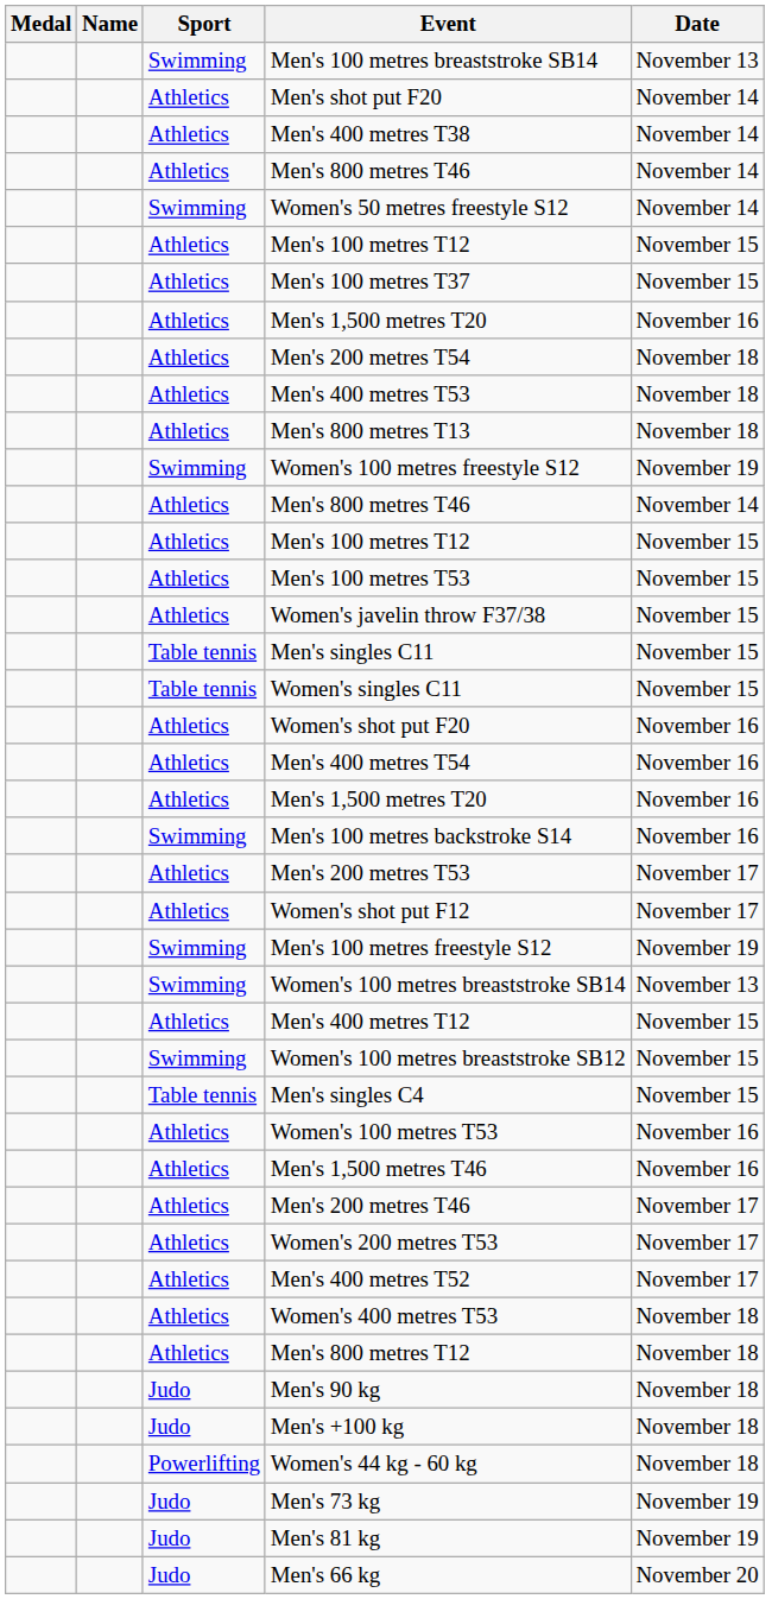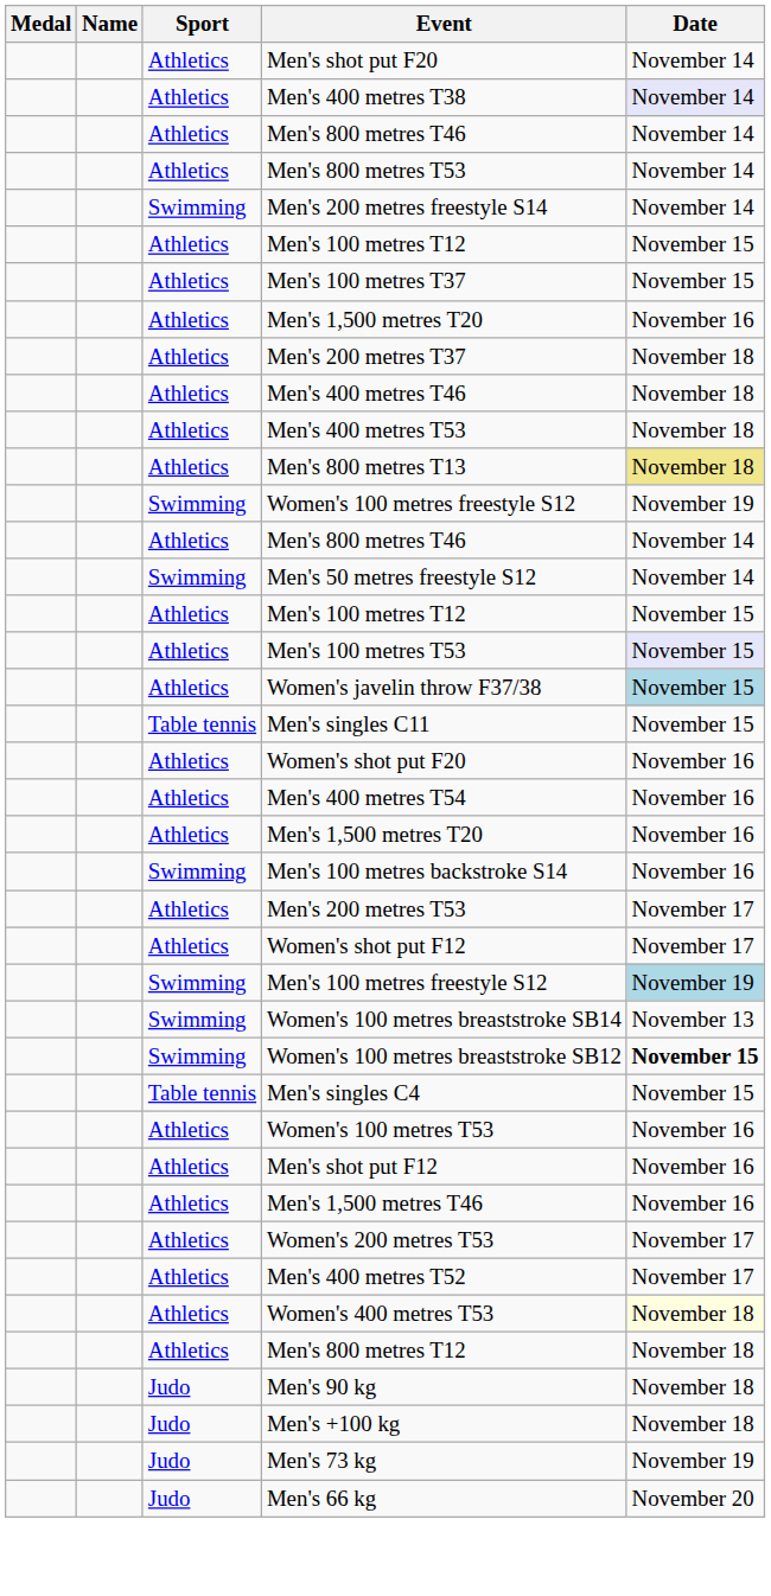- row: Swimming | Men's 100 metres breaststroke SB14 | November 13
Men's 400 metres T38 | Date: no background -> lavender background
+ row: Athletics | Men's 800 metres T53 | November 14
- row: Swimming | Women's 50 metres freestyle S12 | November 14
+ row: Swimming | Men's 200 metres freestyle S14 | November 14
+ row: Athletics | Men's 200 metres T37 | November 18
- row: Athletics | Men's 200 metres T54 | November 18
+ row: Athletics | Men's 400 metres T46 | November 18
Men's 800 metres T13 | Date: no background -> khaki background
+ row: Swimming | Men's 50 metres freestyle S12 | November 14
Men's 100 metres T53 | Date: no background -> lavender background
Women's javelin throw F37/38 | Date: no background -> lightblue background
- row: Table tennis | Women's singles C11 | November 15
Men's 100 metres freestyle S12 | Date: no background -> lightblue background
- row: Athletics | Men's 400 metres T12 | November 15
Women's 100 metres breaststroke SB12 | Date: normal -> bold
+ row: Athletics | Men's shot put F12 | November 16
- row: Athletics | Men's 200 metres T46 | November 17
Women's 400 metres T53 | Date: no background -> lightyellow background
- row: Powerlifting | Women's 44 kg - 60 kg | November 18
- row: Judo | Men's 81 kg | November 19
